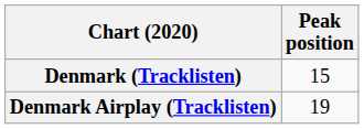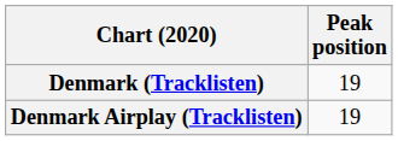Denmark (Tracklisten) | Peak position: 15 -> 19
